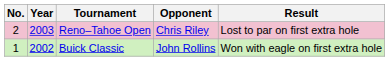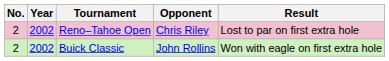Reno–Tahoe Open | Year: 2003 -> 2002
Buick Classic | No.: 1 -> 2
